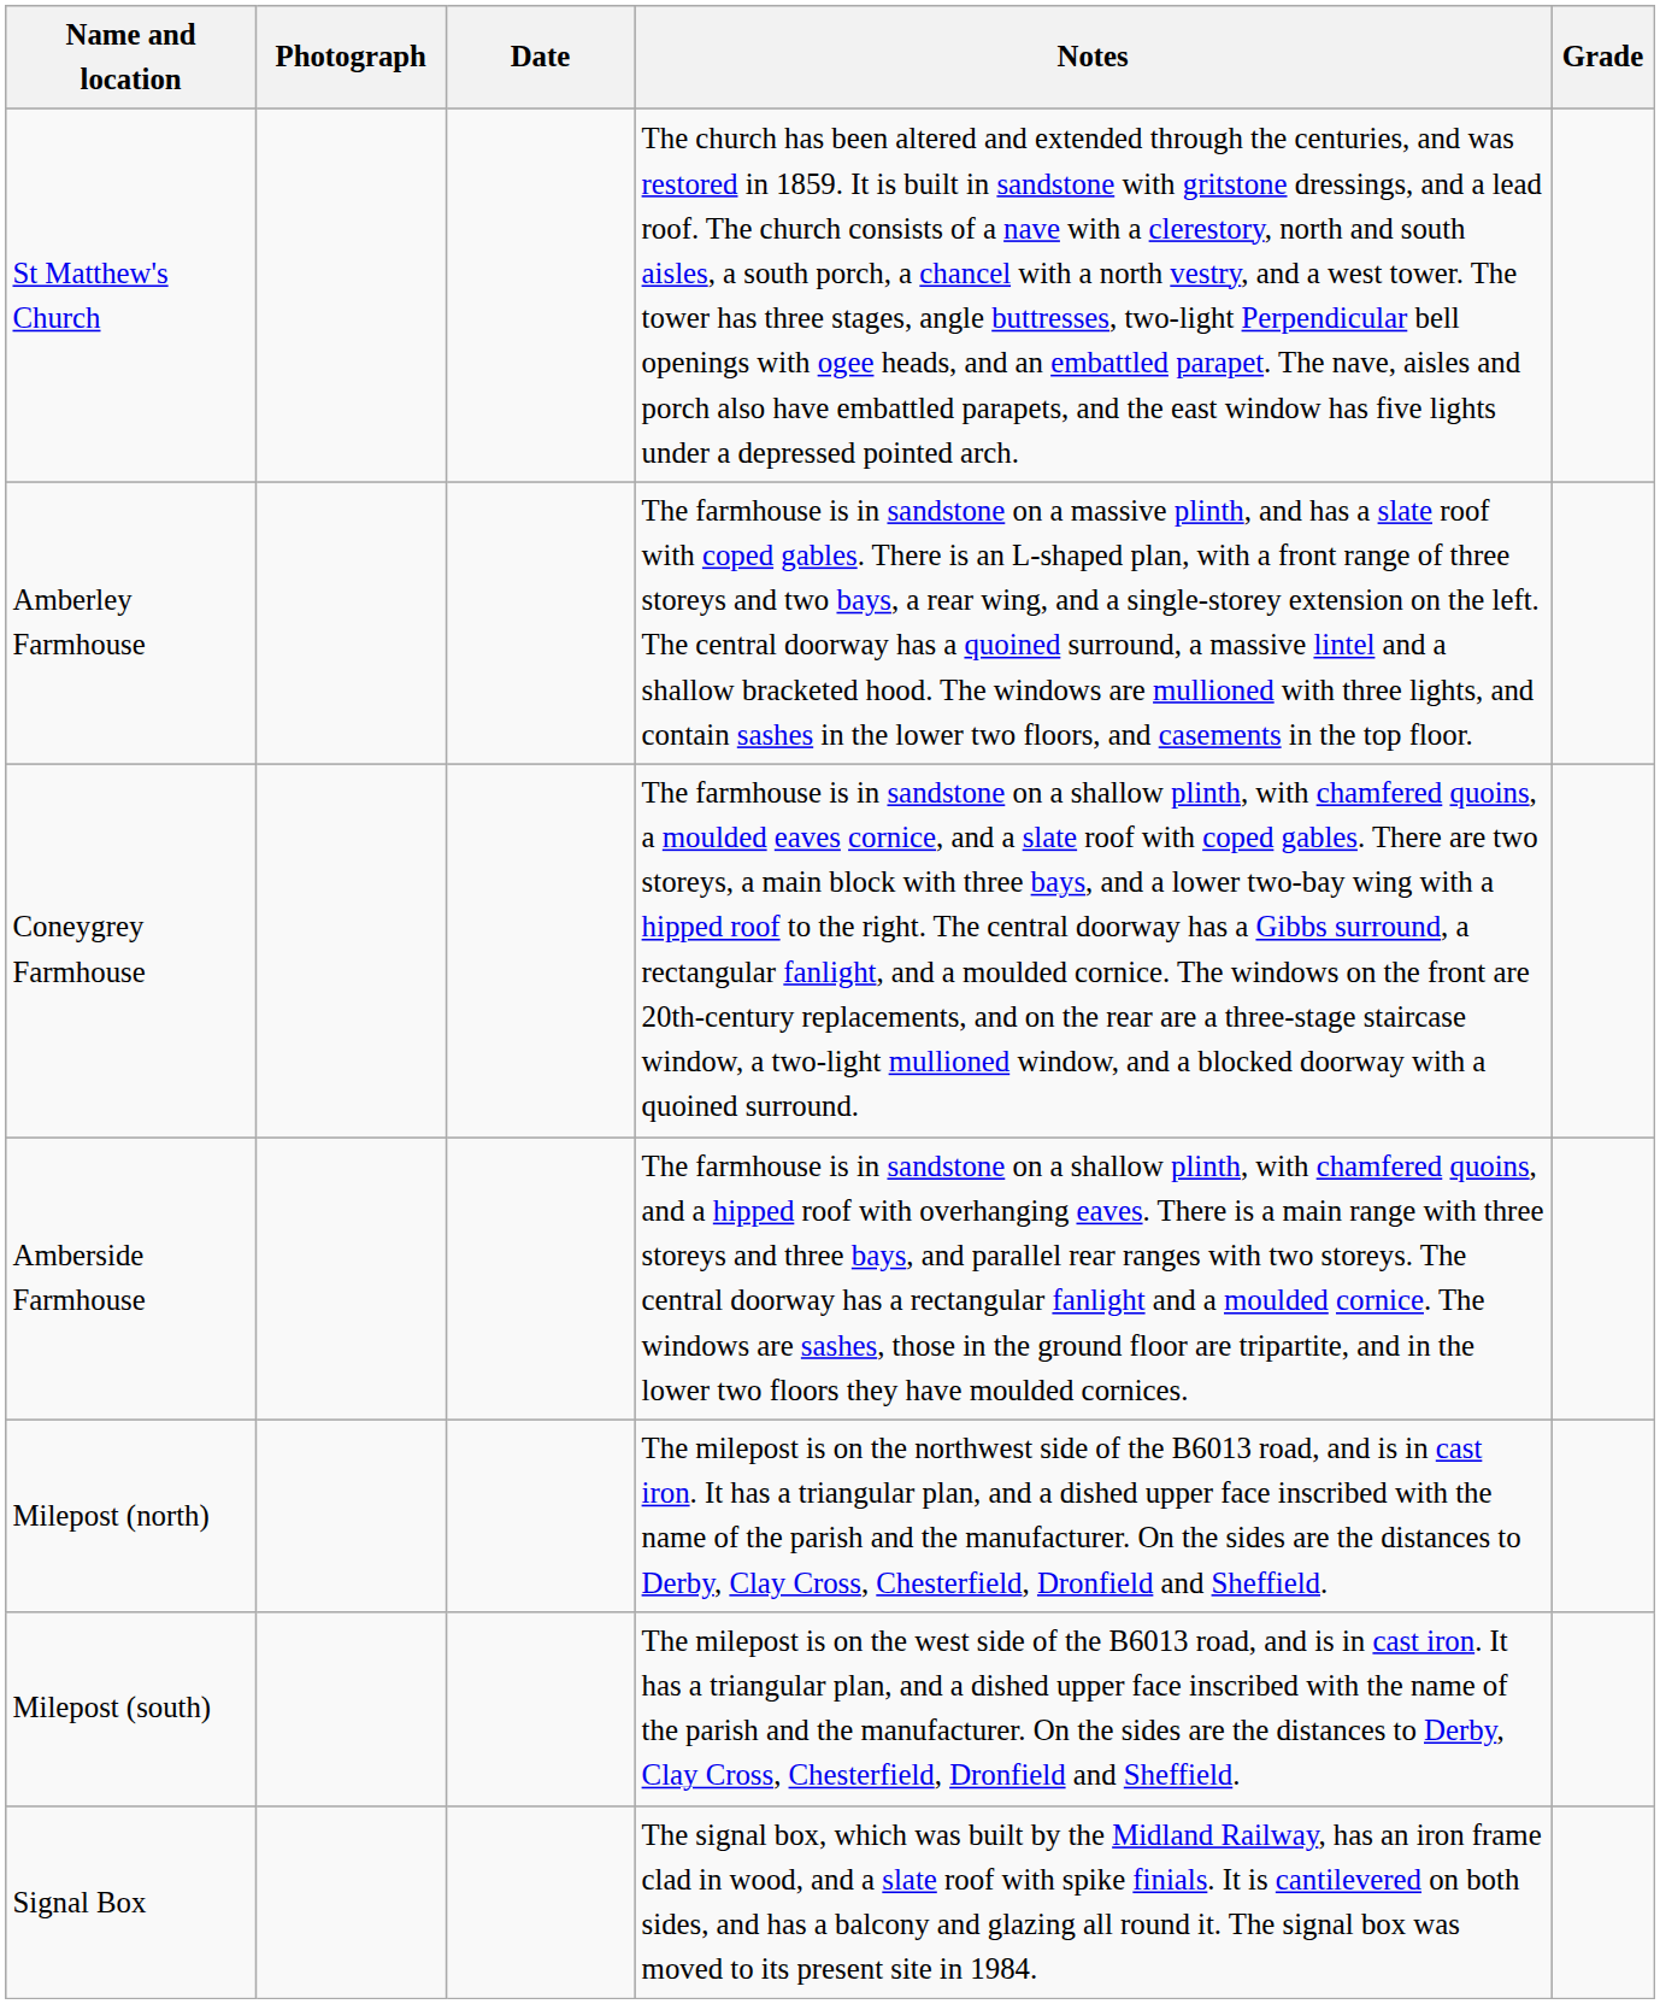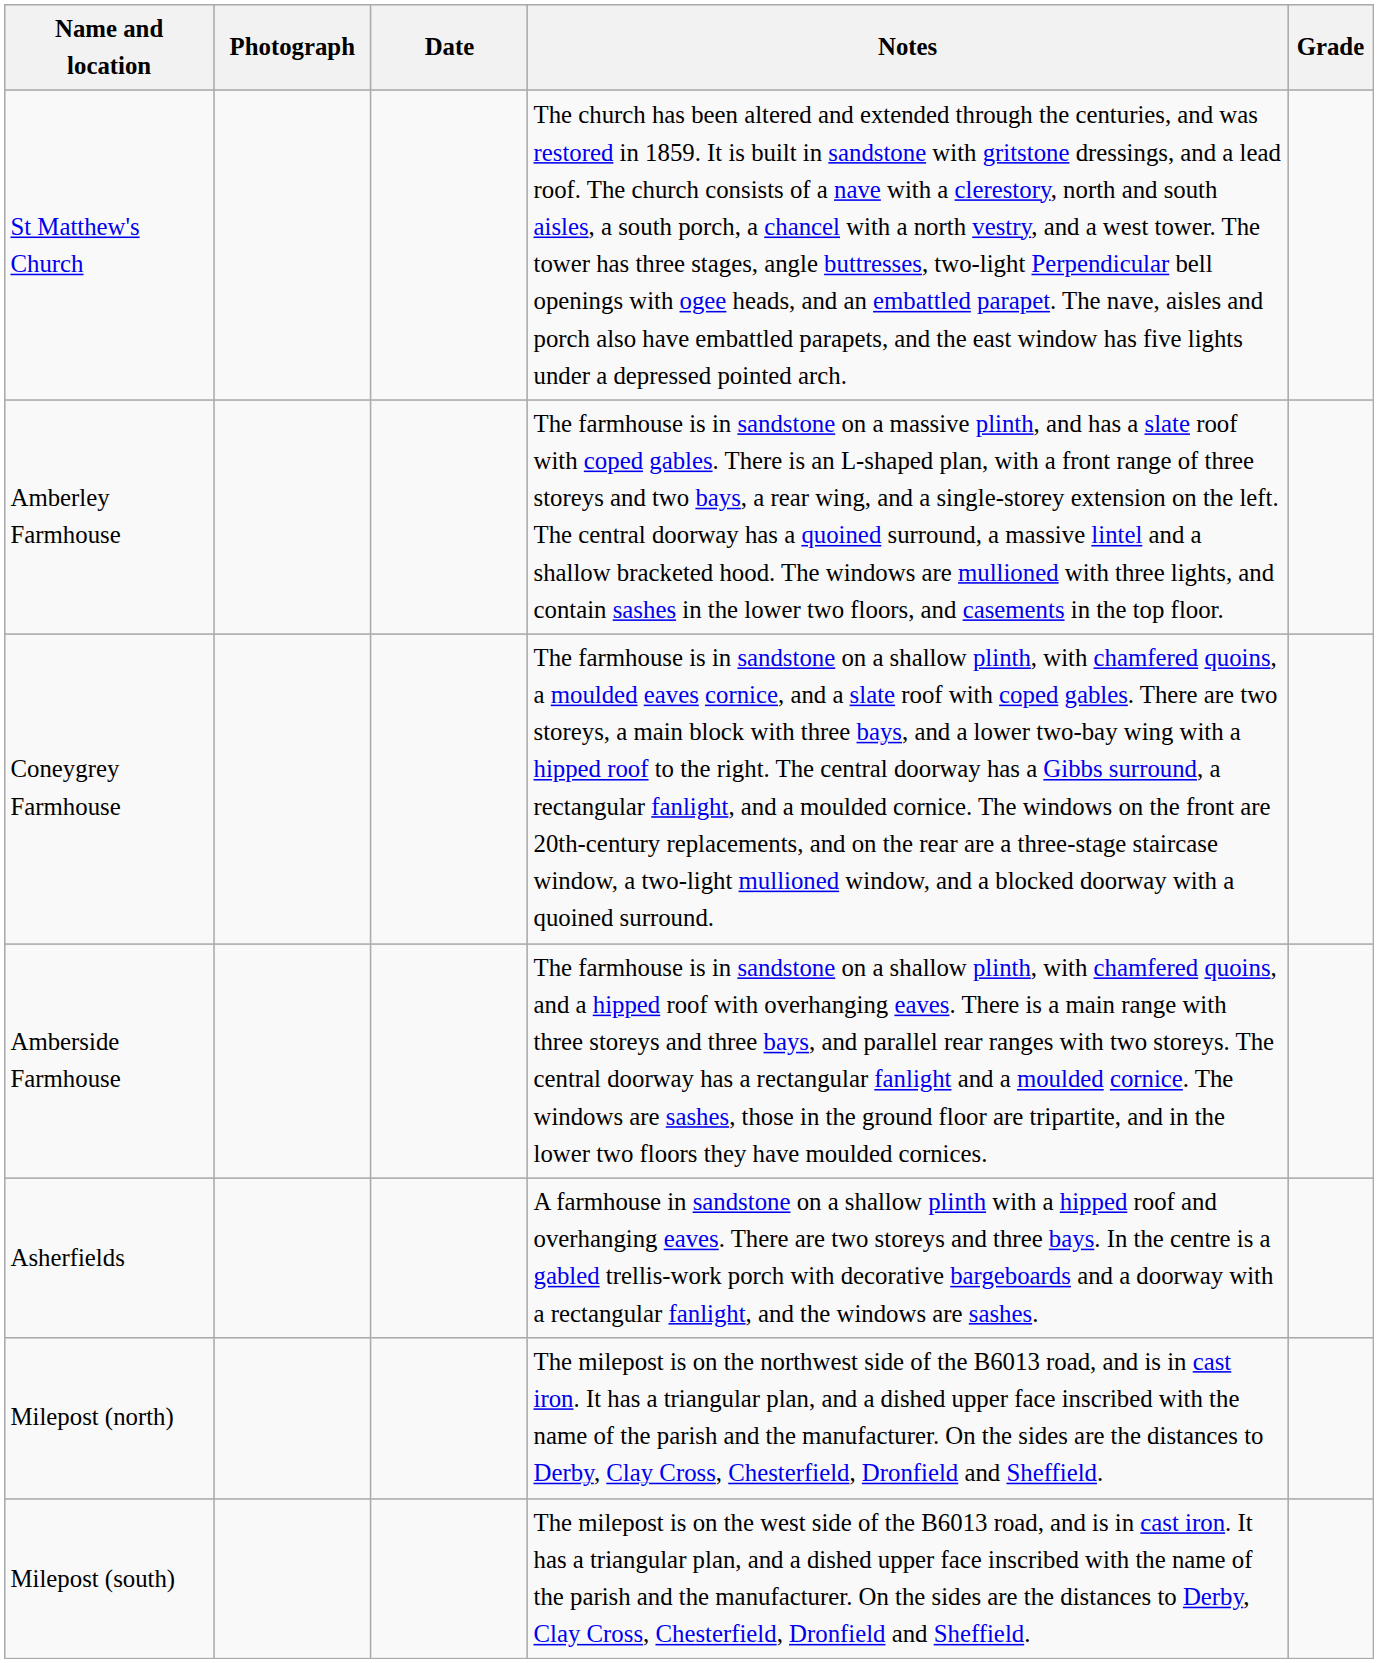+ row: Asherfields | A farmhouse in sandstone on a shallow plinth with a hipped roof and overhanging eaves. There are two storeys and three bays. In the centre is a gabled trellis-work porch with decorative bargeboards and a doorway with a rectangular fanlight, and the windows are sashes.
- row: Signal Box | The signal box, which was built by the Midland Railway, has an iron frame clad in wood, and a slate roof with spike finials. It is cantilevered on both sides, and has a balcony and glazing all round it. The signal box was moved to its present site in 1984.
